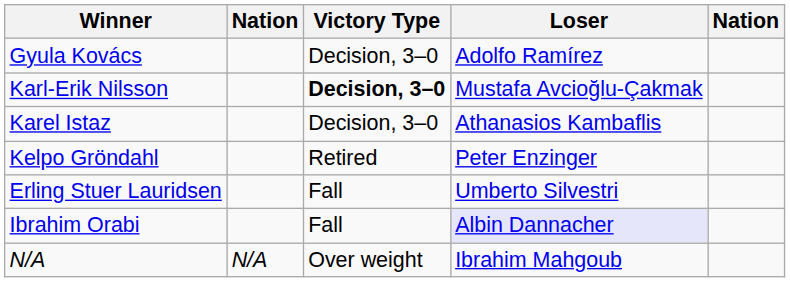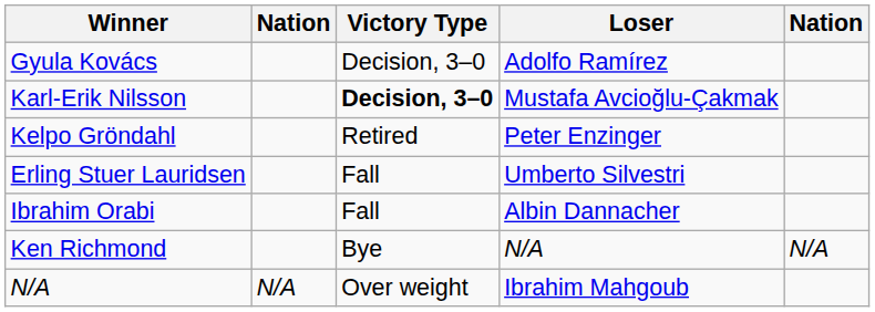- row: Karel Istaz | Decision, 3–0 | Athanasios Kambaflis
Ibrahim Orabi | Loser: lavender background -> no background
+ row: Ken Richmond | Bye | N/A | N/A
